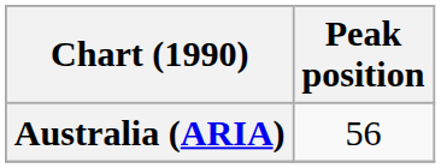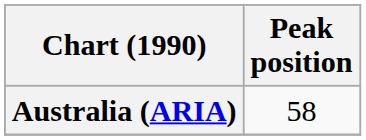Australia (ARIA) | Peak position: 56 -> 58
